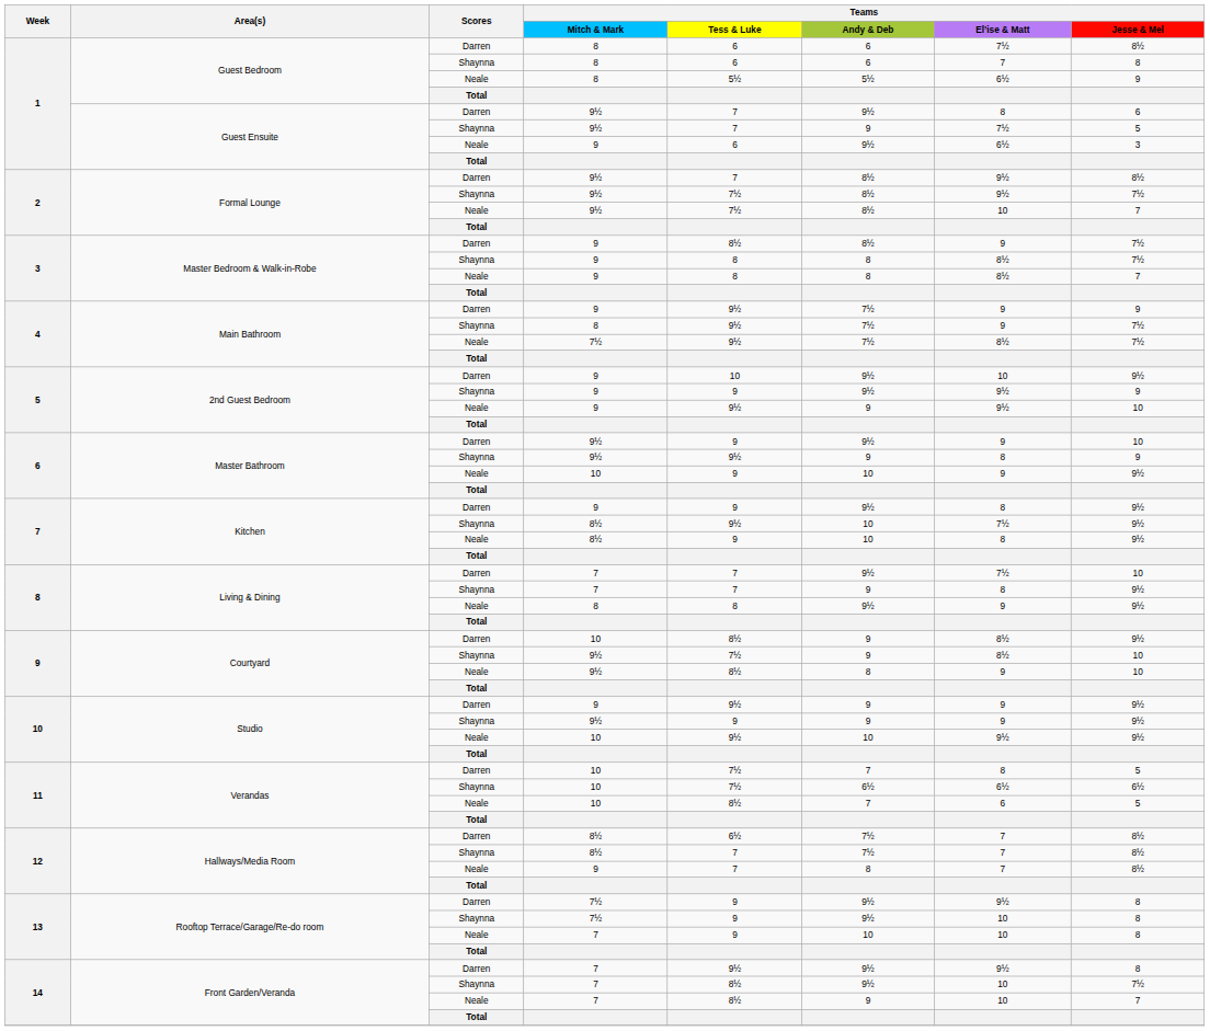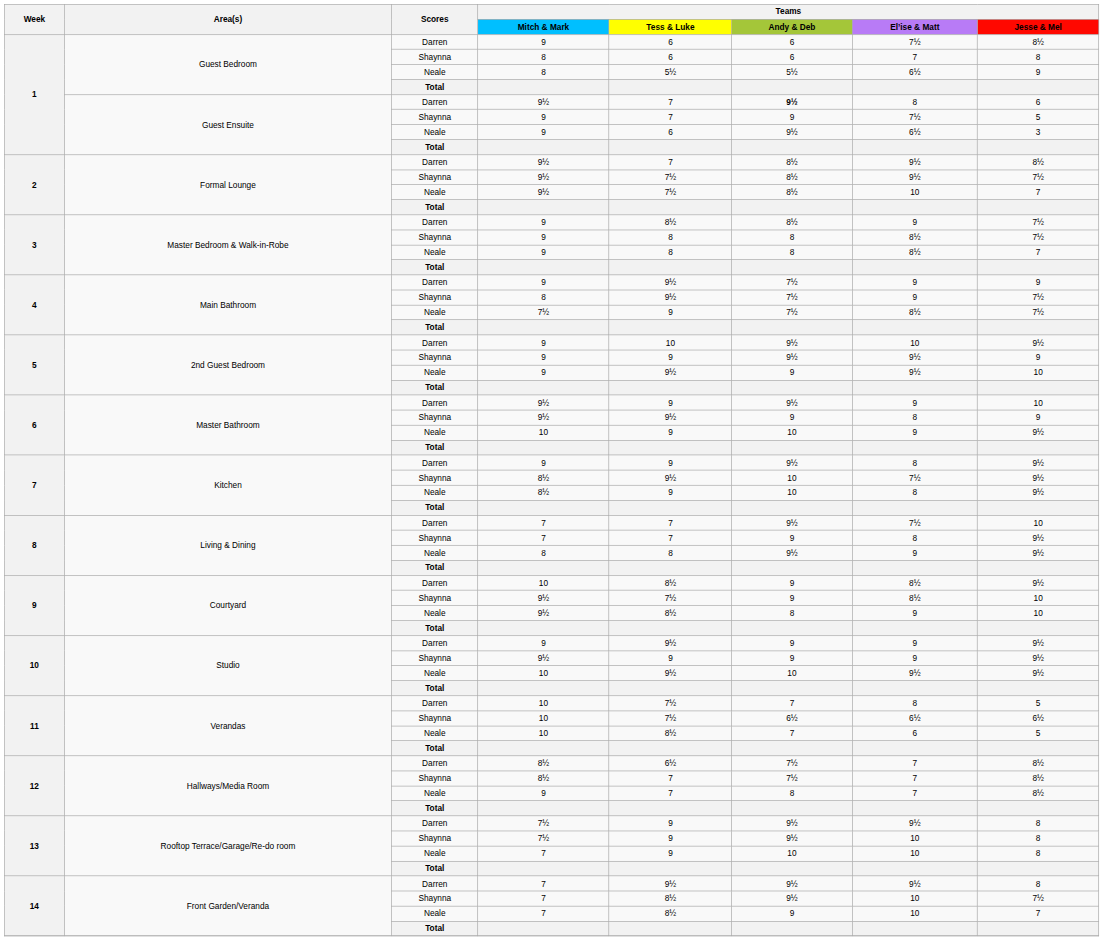Guest Bedroom / Darren | Teams / Mitch & Mark: 8 -> 9
Guest Ensuite / Darren | Teams / Andy & Deb: normal -> bold
Guest Ensuite / Shaynna | Teams / Mitch & Mark: 9½ -> 9
Main Bathroom / Neale | Teams / Tess & Luke: 9½ -> 9
